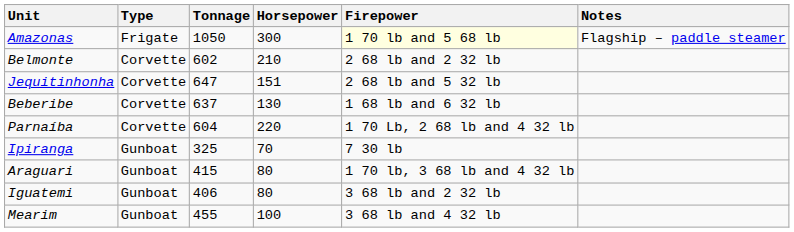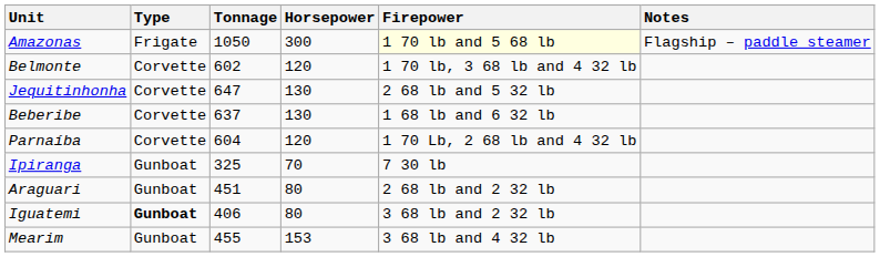Belmonte | Horsepower: 210 -> 120
Belmonte | Firepower: 2 68 lb and 2 32 lb -> 1 70 lb, 3 68 lb and 4 32 lb
Jequitinhonha | Horsepower: 151 -> 130
Parnaíba | Horsepower: 220 -> 120
Araguari | Tonnage: 415 -> 451
Araguari | Firepower: 1 70 lb, 3 68 lb and 4 32 lb -> 2 68 lb and 2 32 lb
Iguatemi | Type: normal -> bold
Mearim | Horsepower: 100 -> 153
